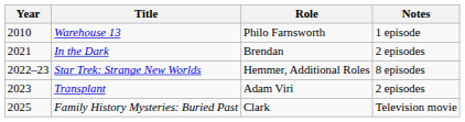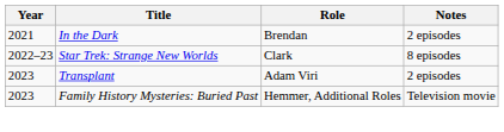- row: 2010 | Warehouse 13 | Philo Farnsworth | 1 episode
Star Trek: Strange New Worlds | Role: Hemmer, Additional Roles -> Clark
Family History Mysteries: Buried Past | Year: 2025 -> 2023
Family History Mysteries: Buried Past | Role: Clark -> Hemmer, Additional Roles
